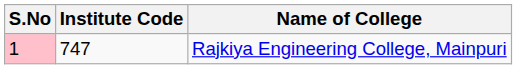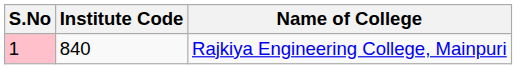Rajkiya Engineering College, Mainpuri | Institute Code: 747 -> 840
